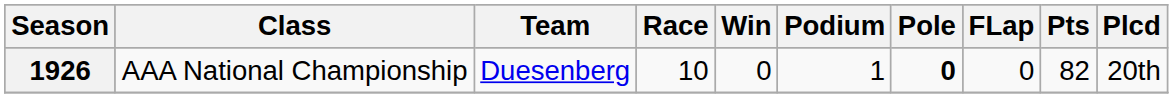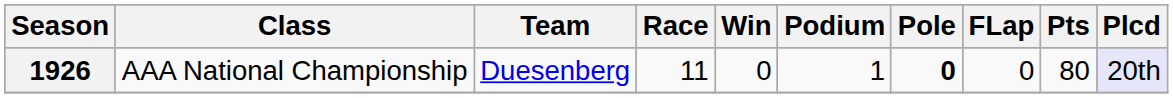1926 | Race: 10 -> 11
1926 | Pts: 82 -> 80
1926 | Plcd: no background -> lavender background
